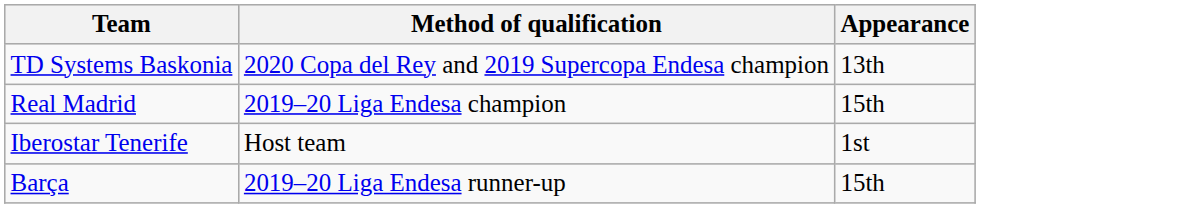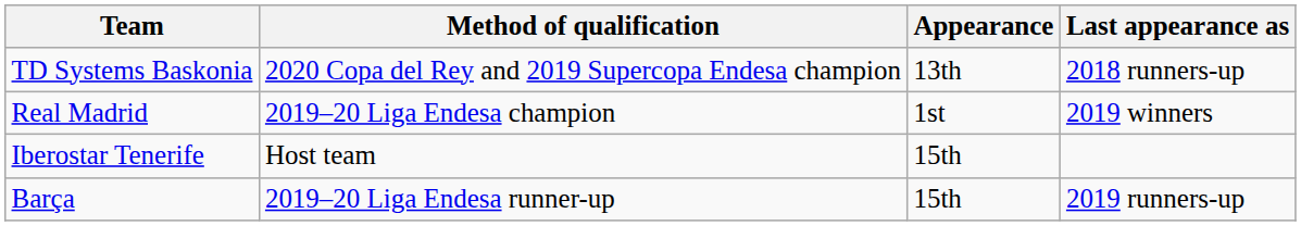+ column: Last appearance as | 2018 runners-up | 2019 winners | 2019 runners-up
Real Madrid | Appearance: 15th -> 1st
Iberostar Tenerife | Appearance: 1st -> 15th
